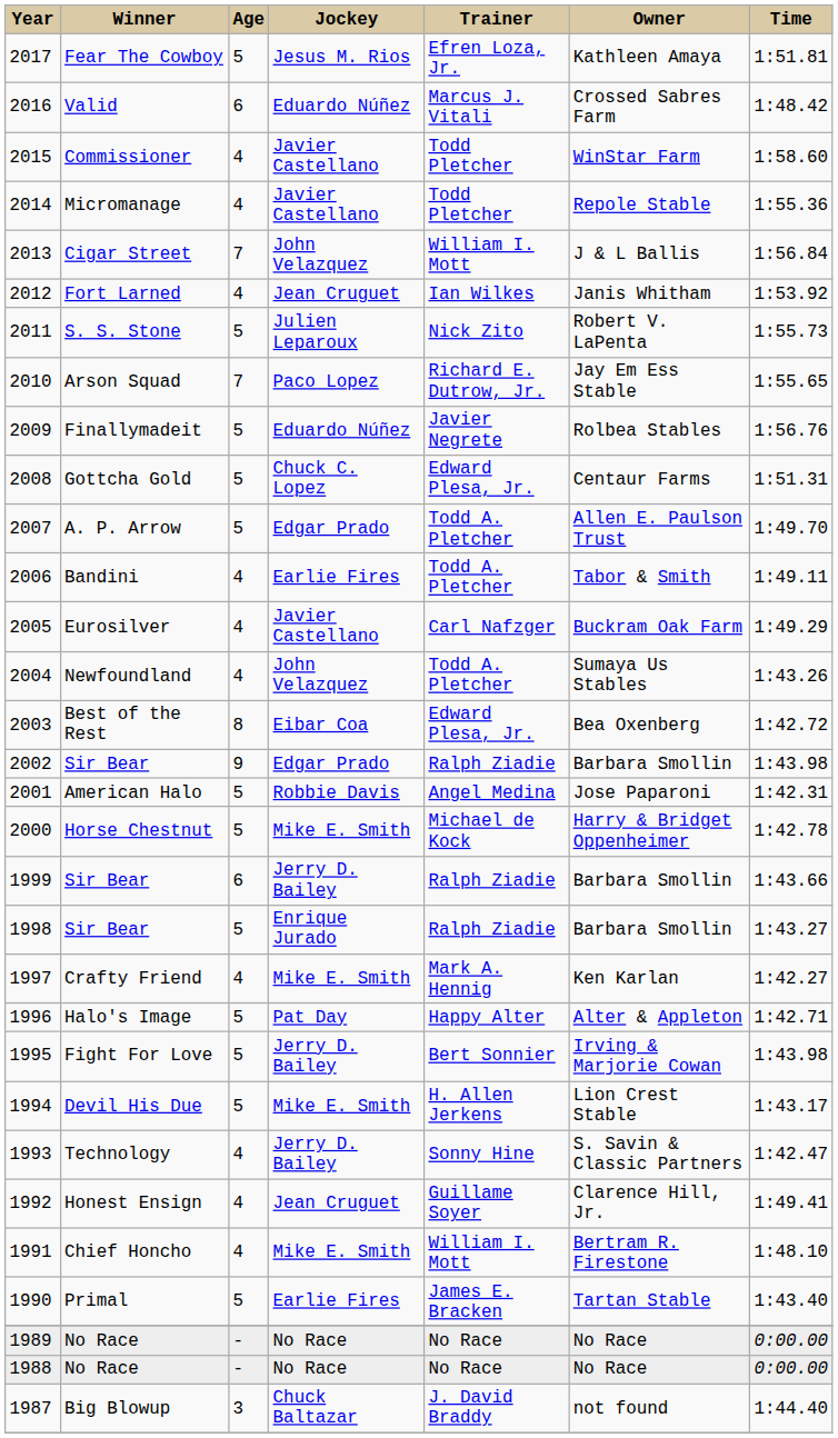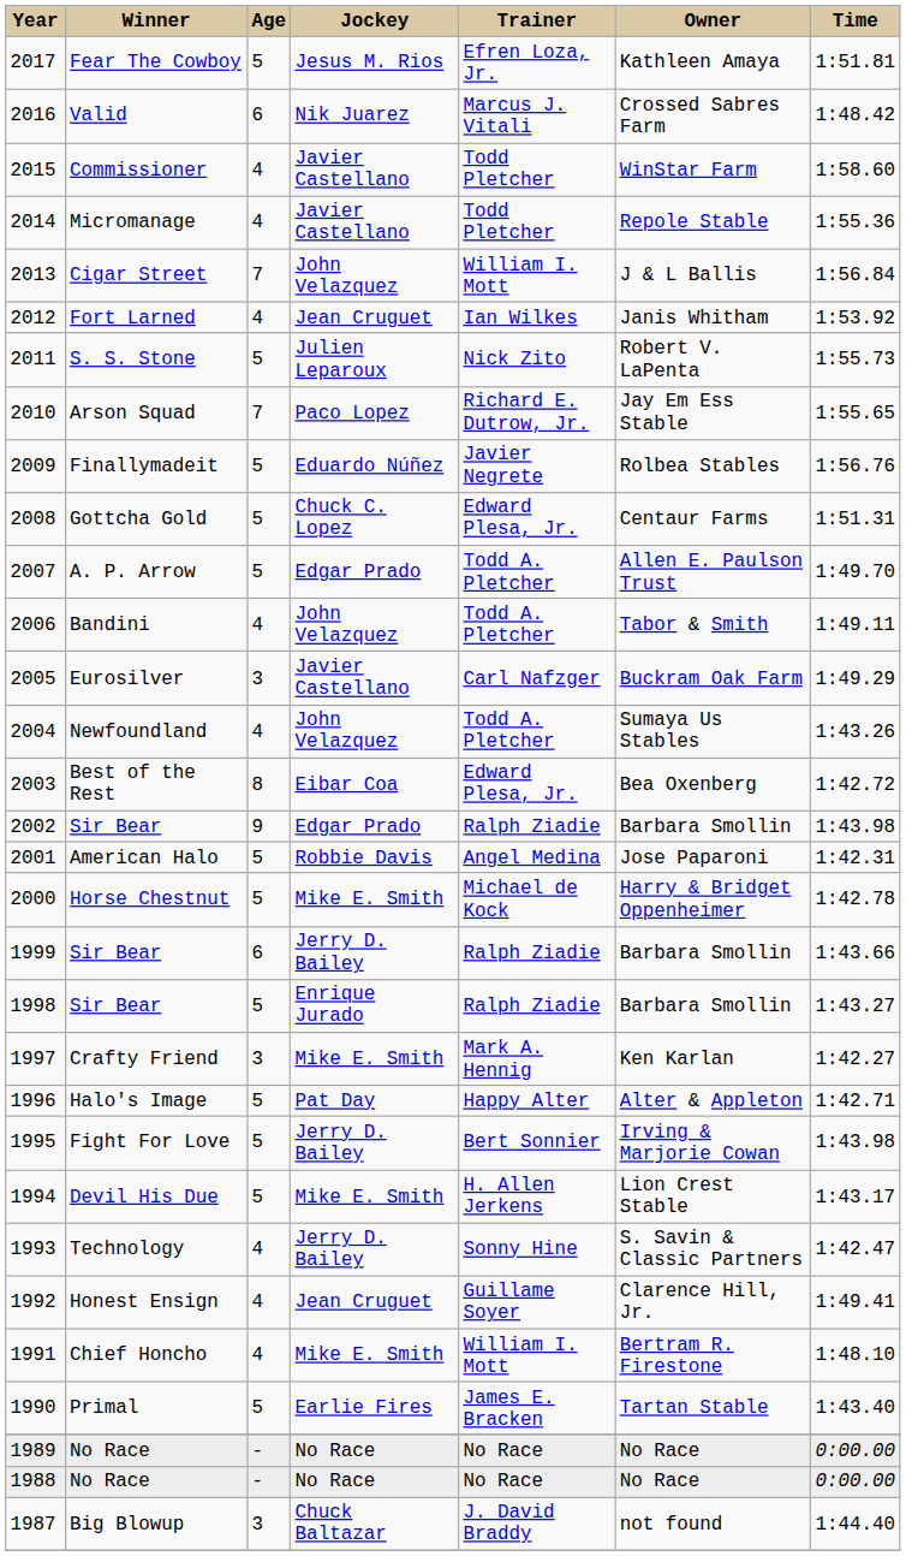Valid | Jockey: Eduardo Núñez -> Nik Juarez
Bandini | Jockey: Earlie Fires -> John Velazquez
Eurosilver | Age: 4 -> 3
Crafty Friend | Age: 4 -> 3
